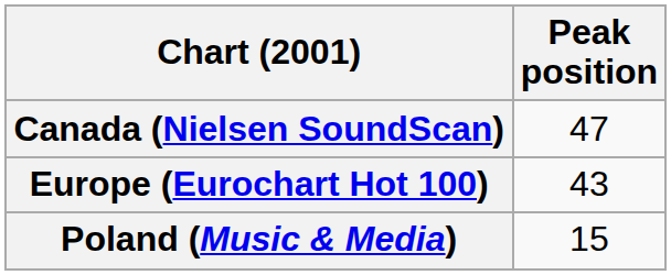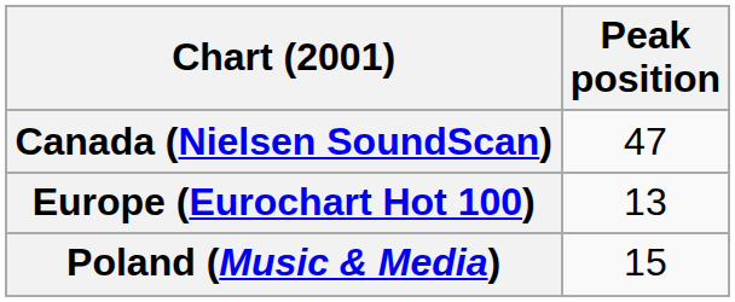Europe (Eurochart Hot 100) | Peak position: 43 -> 13
